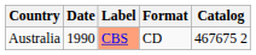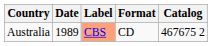Australia | Date: 1990 -> 1989
